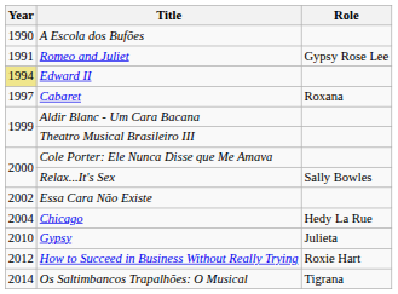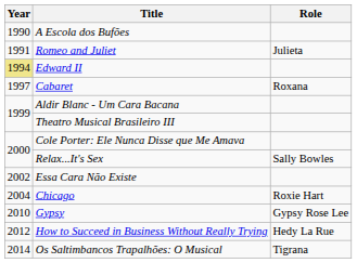Romeo and Juliet | Role: Gypsy Rose Lee -> Julieta
Chicago | Role: Hedy La Rue -> Roxie Hart
Gypsy | Role: Julieta -> Gypsy Rose Lee
How to Succeed in Business Without Really Trying | Role: Roxie Hart -> Hedy La Rue
